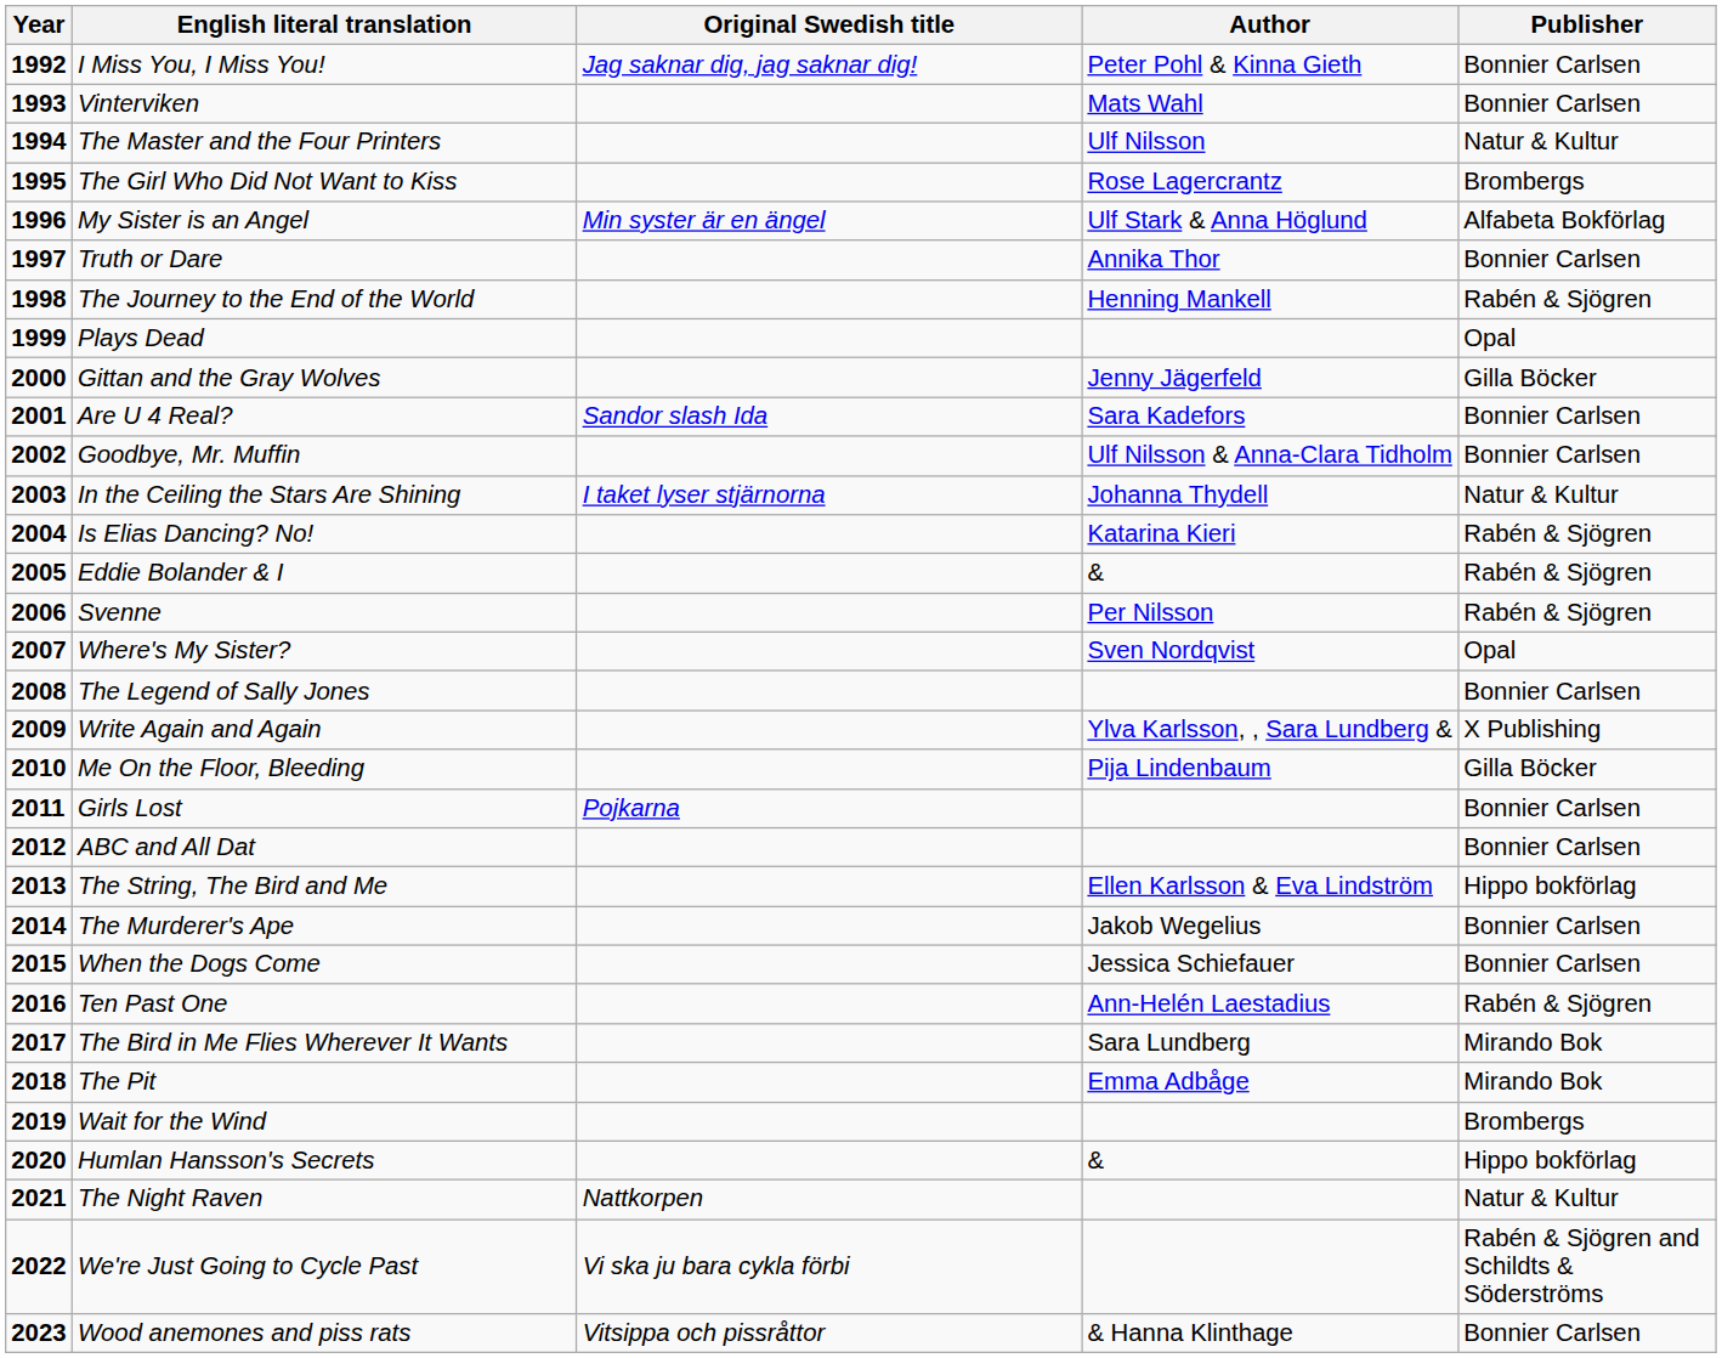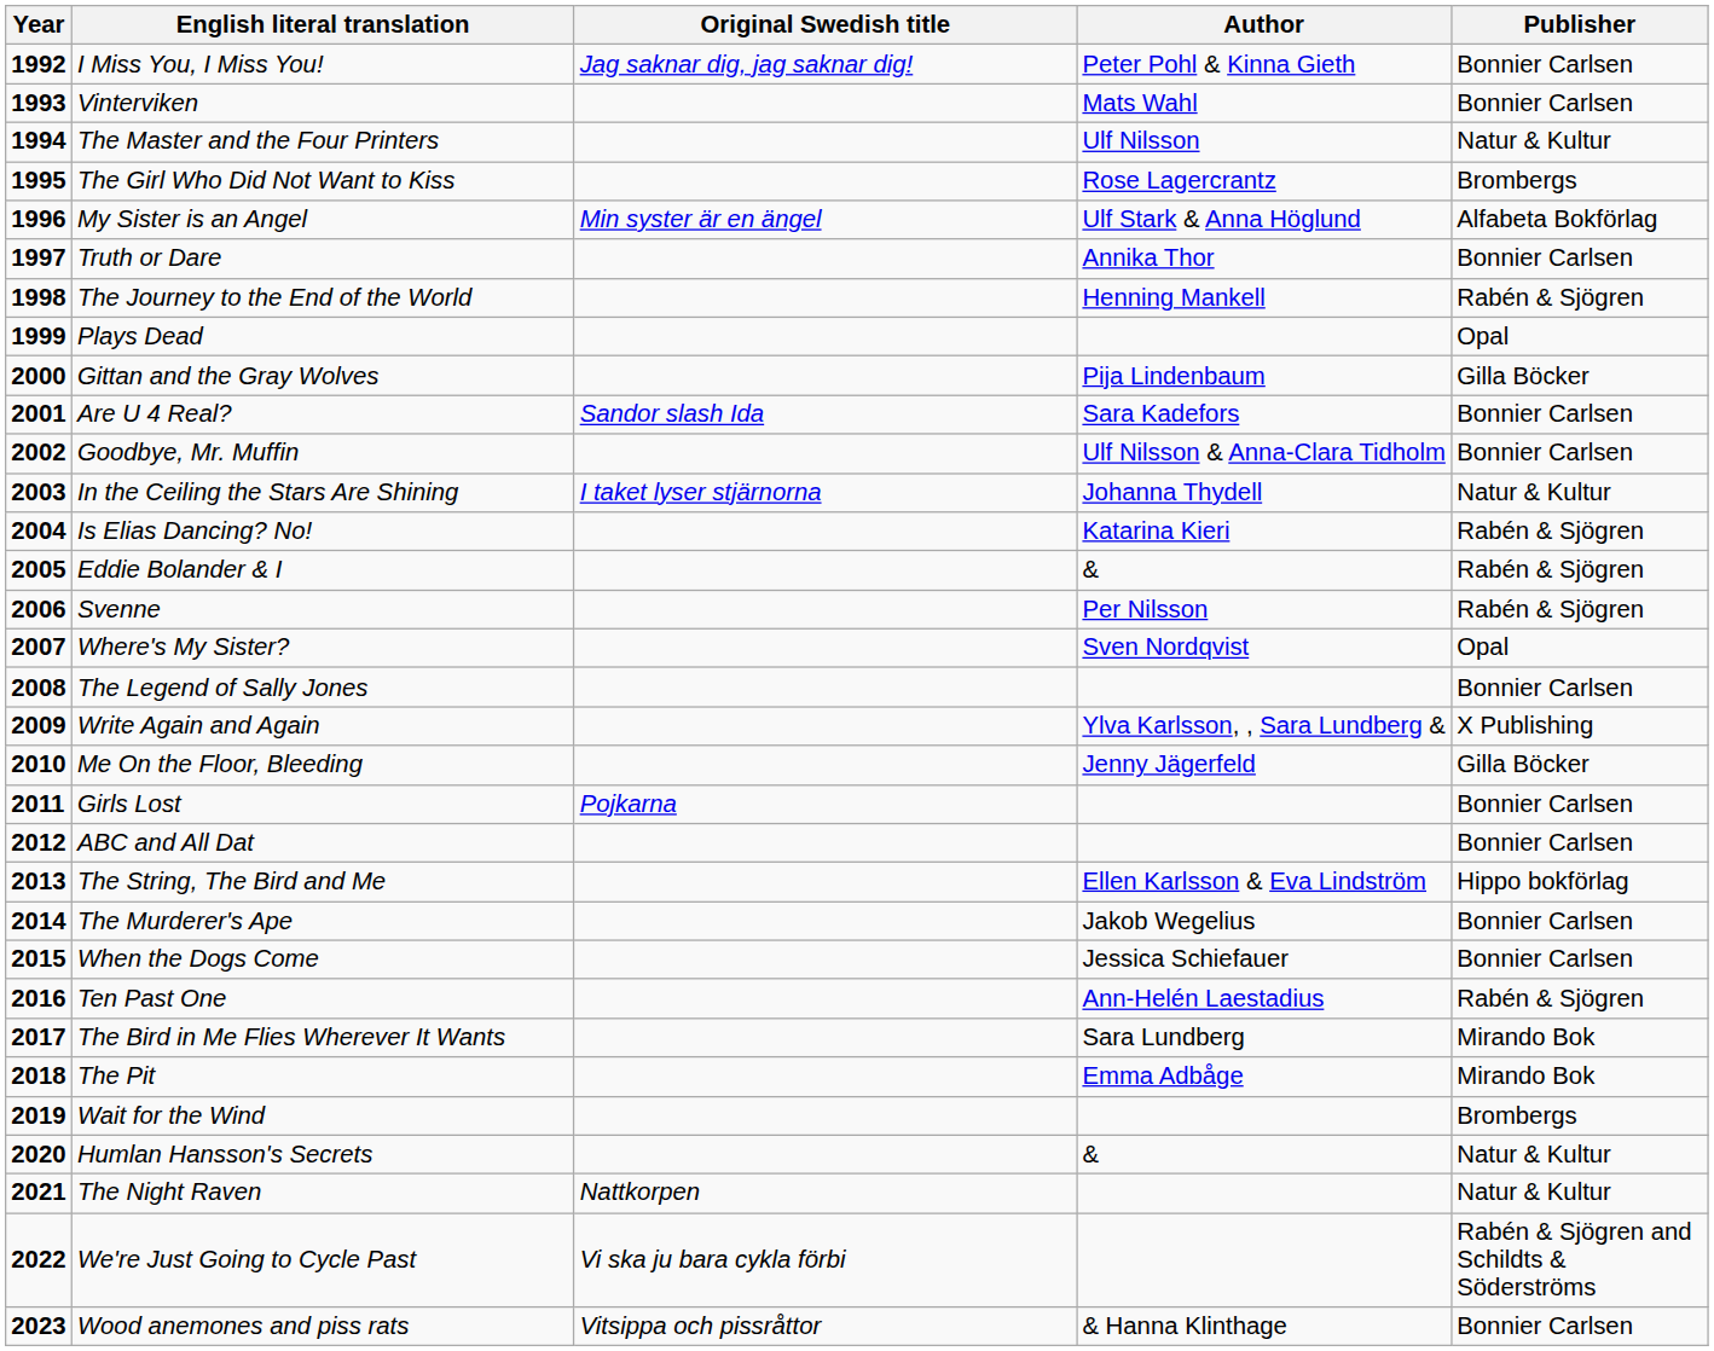Gittan and the Gray Wolves | Author: Jenny Jägerfeld -> Pija Lindenbaum
Me On the Floor, Bleeding | Author: Pija Lindenbaum -> Jenny Jägerfeld
Humlan Hansson's Secrets | Publisher: Hippo bokförlag -> Natur & Kultur
